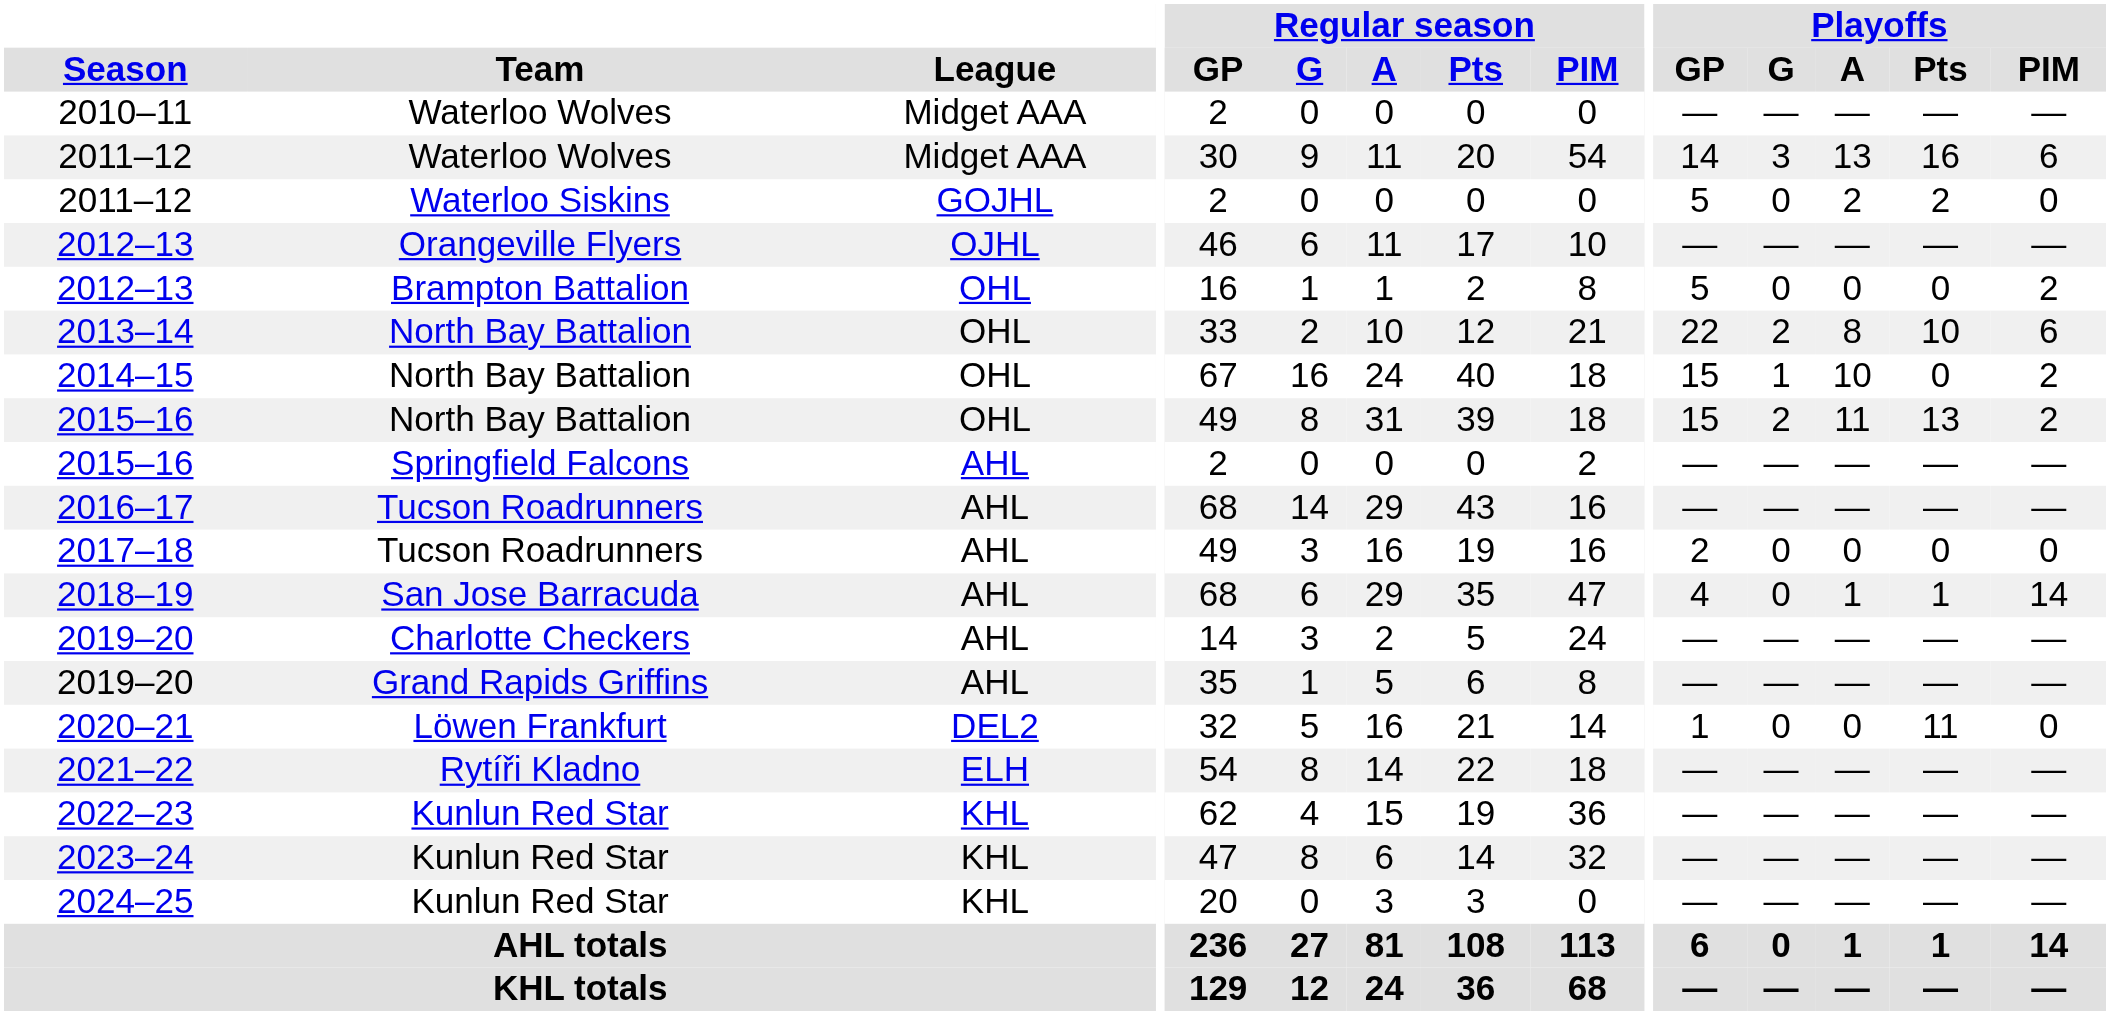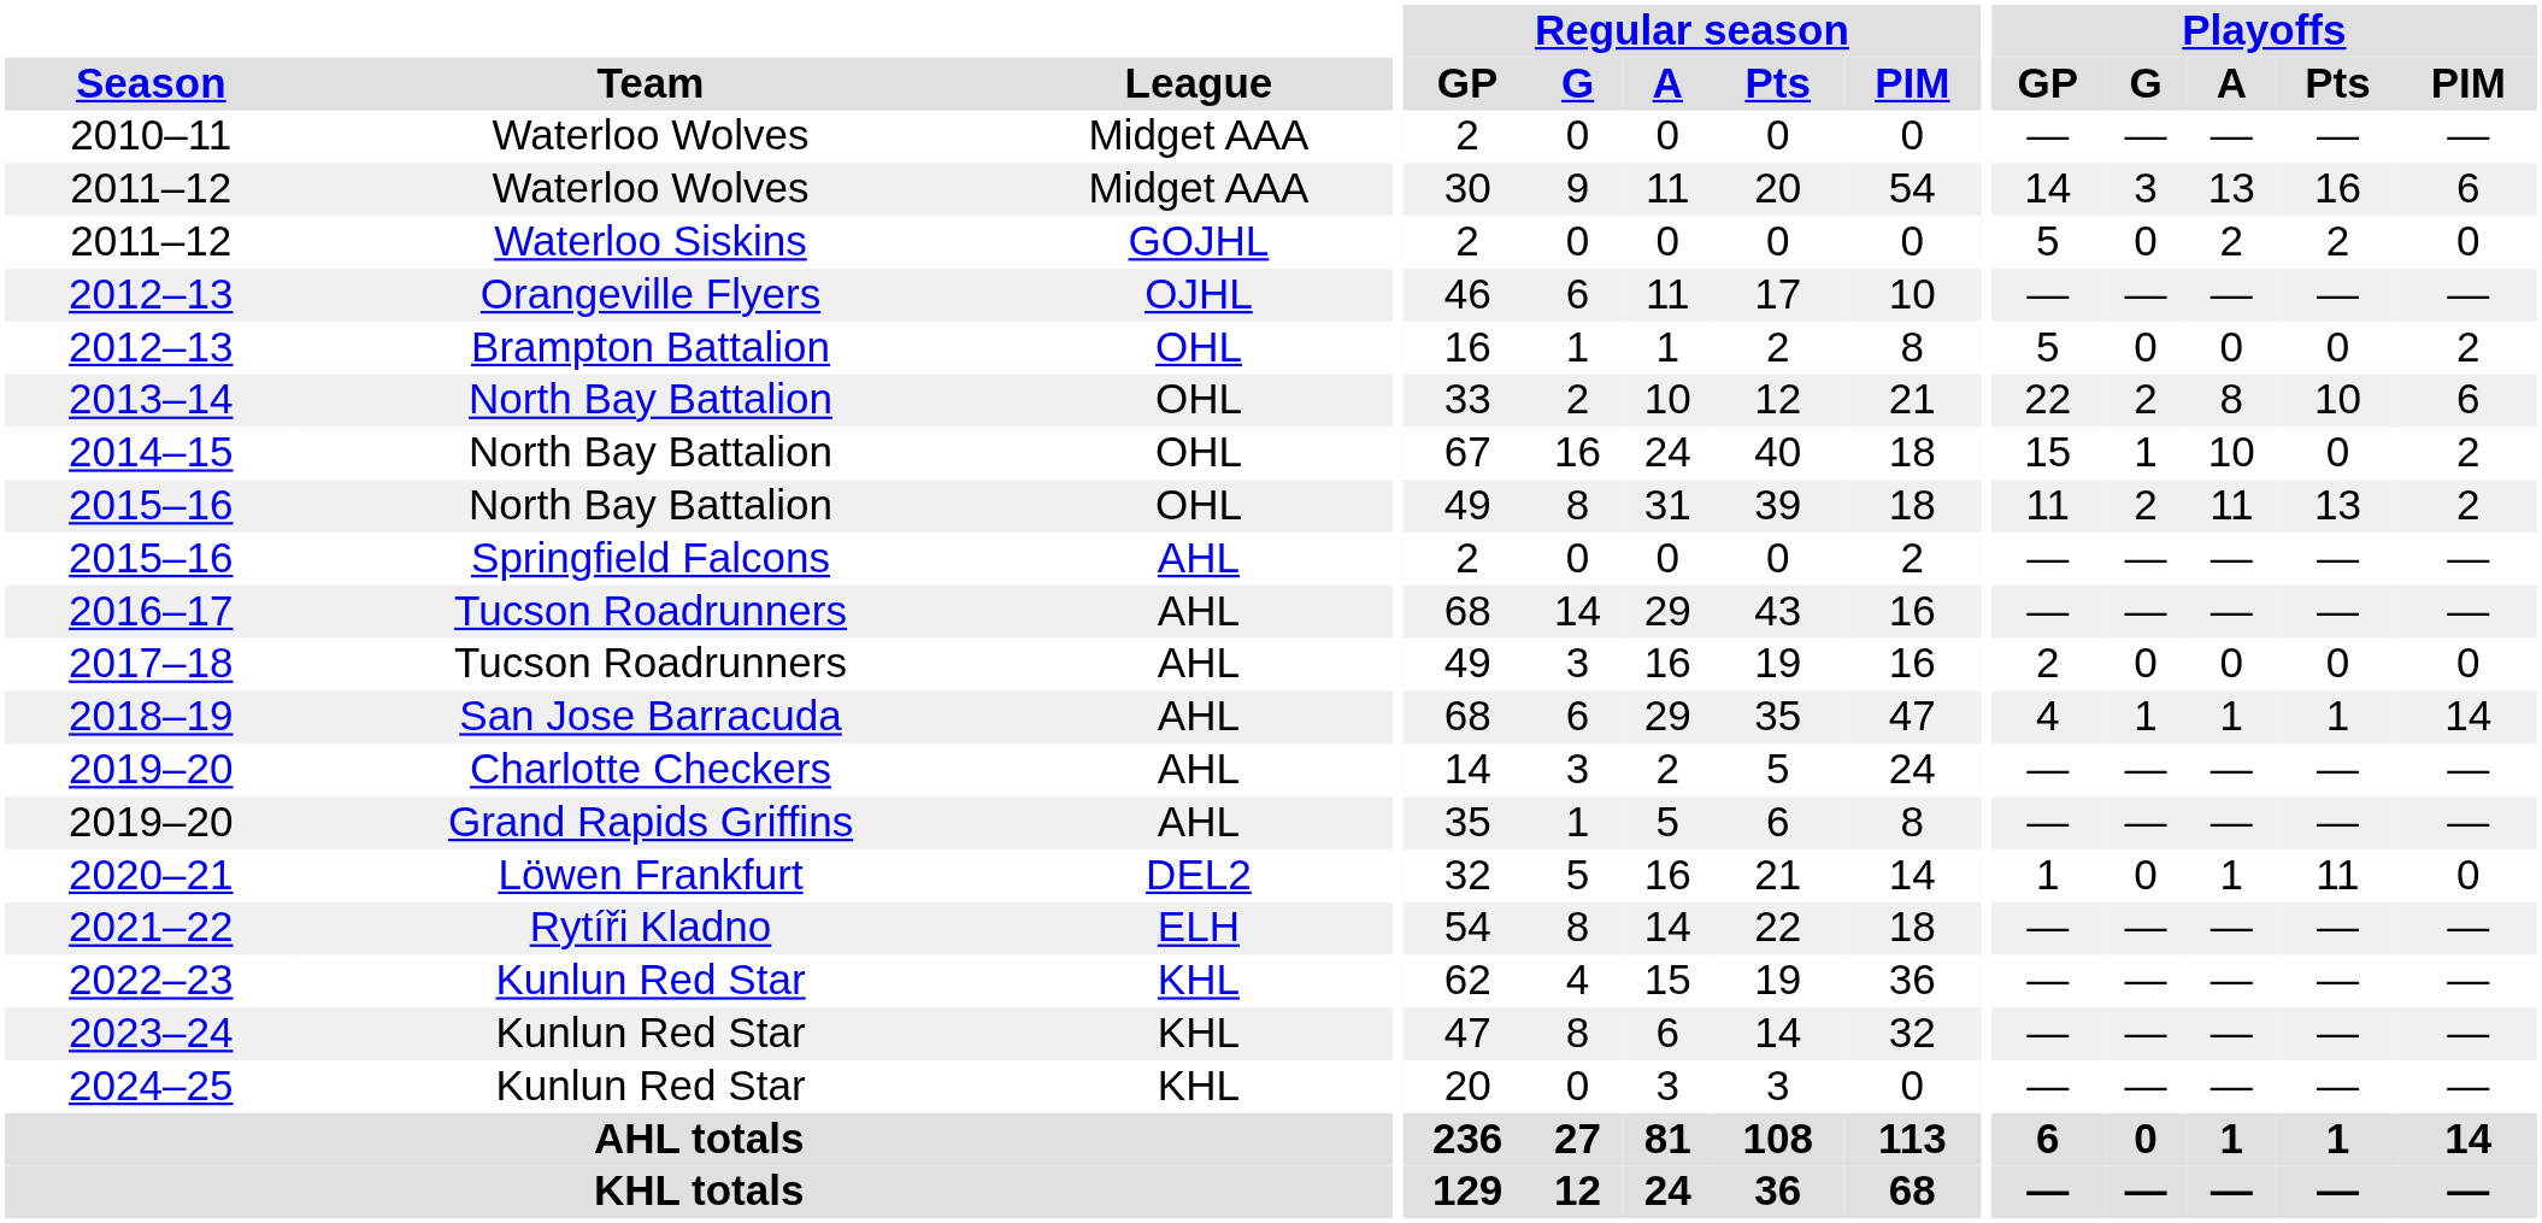2015–16 / North Bay Battalion | Playoffs / GP: 15 -> 11
2018–19 | Playoffs / G: 0 -> 1
2020–21 | Playoffs / A: 0 -> 1
